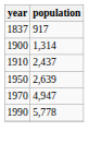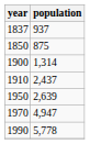1837 | population: 917 -> 937
+ row: 1850 | 875
